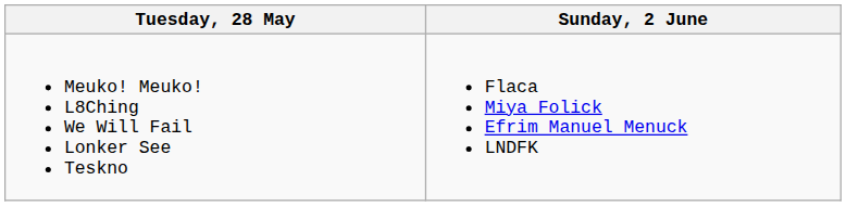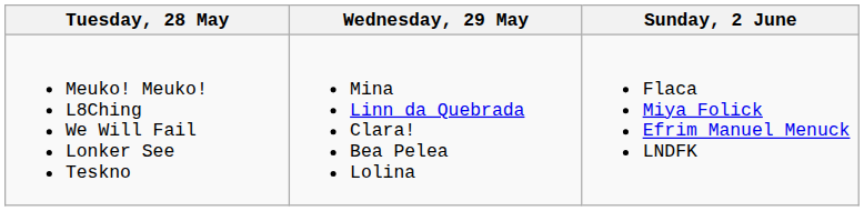+ column: Wednesday, 29 May | Mina Linn da Quebrada Clara! Bea Pelea Lolina
